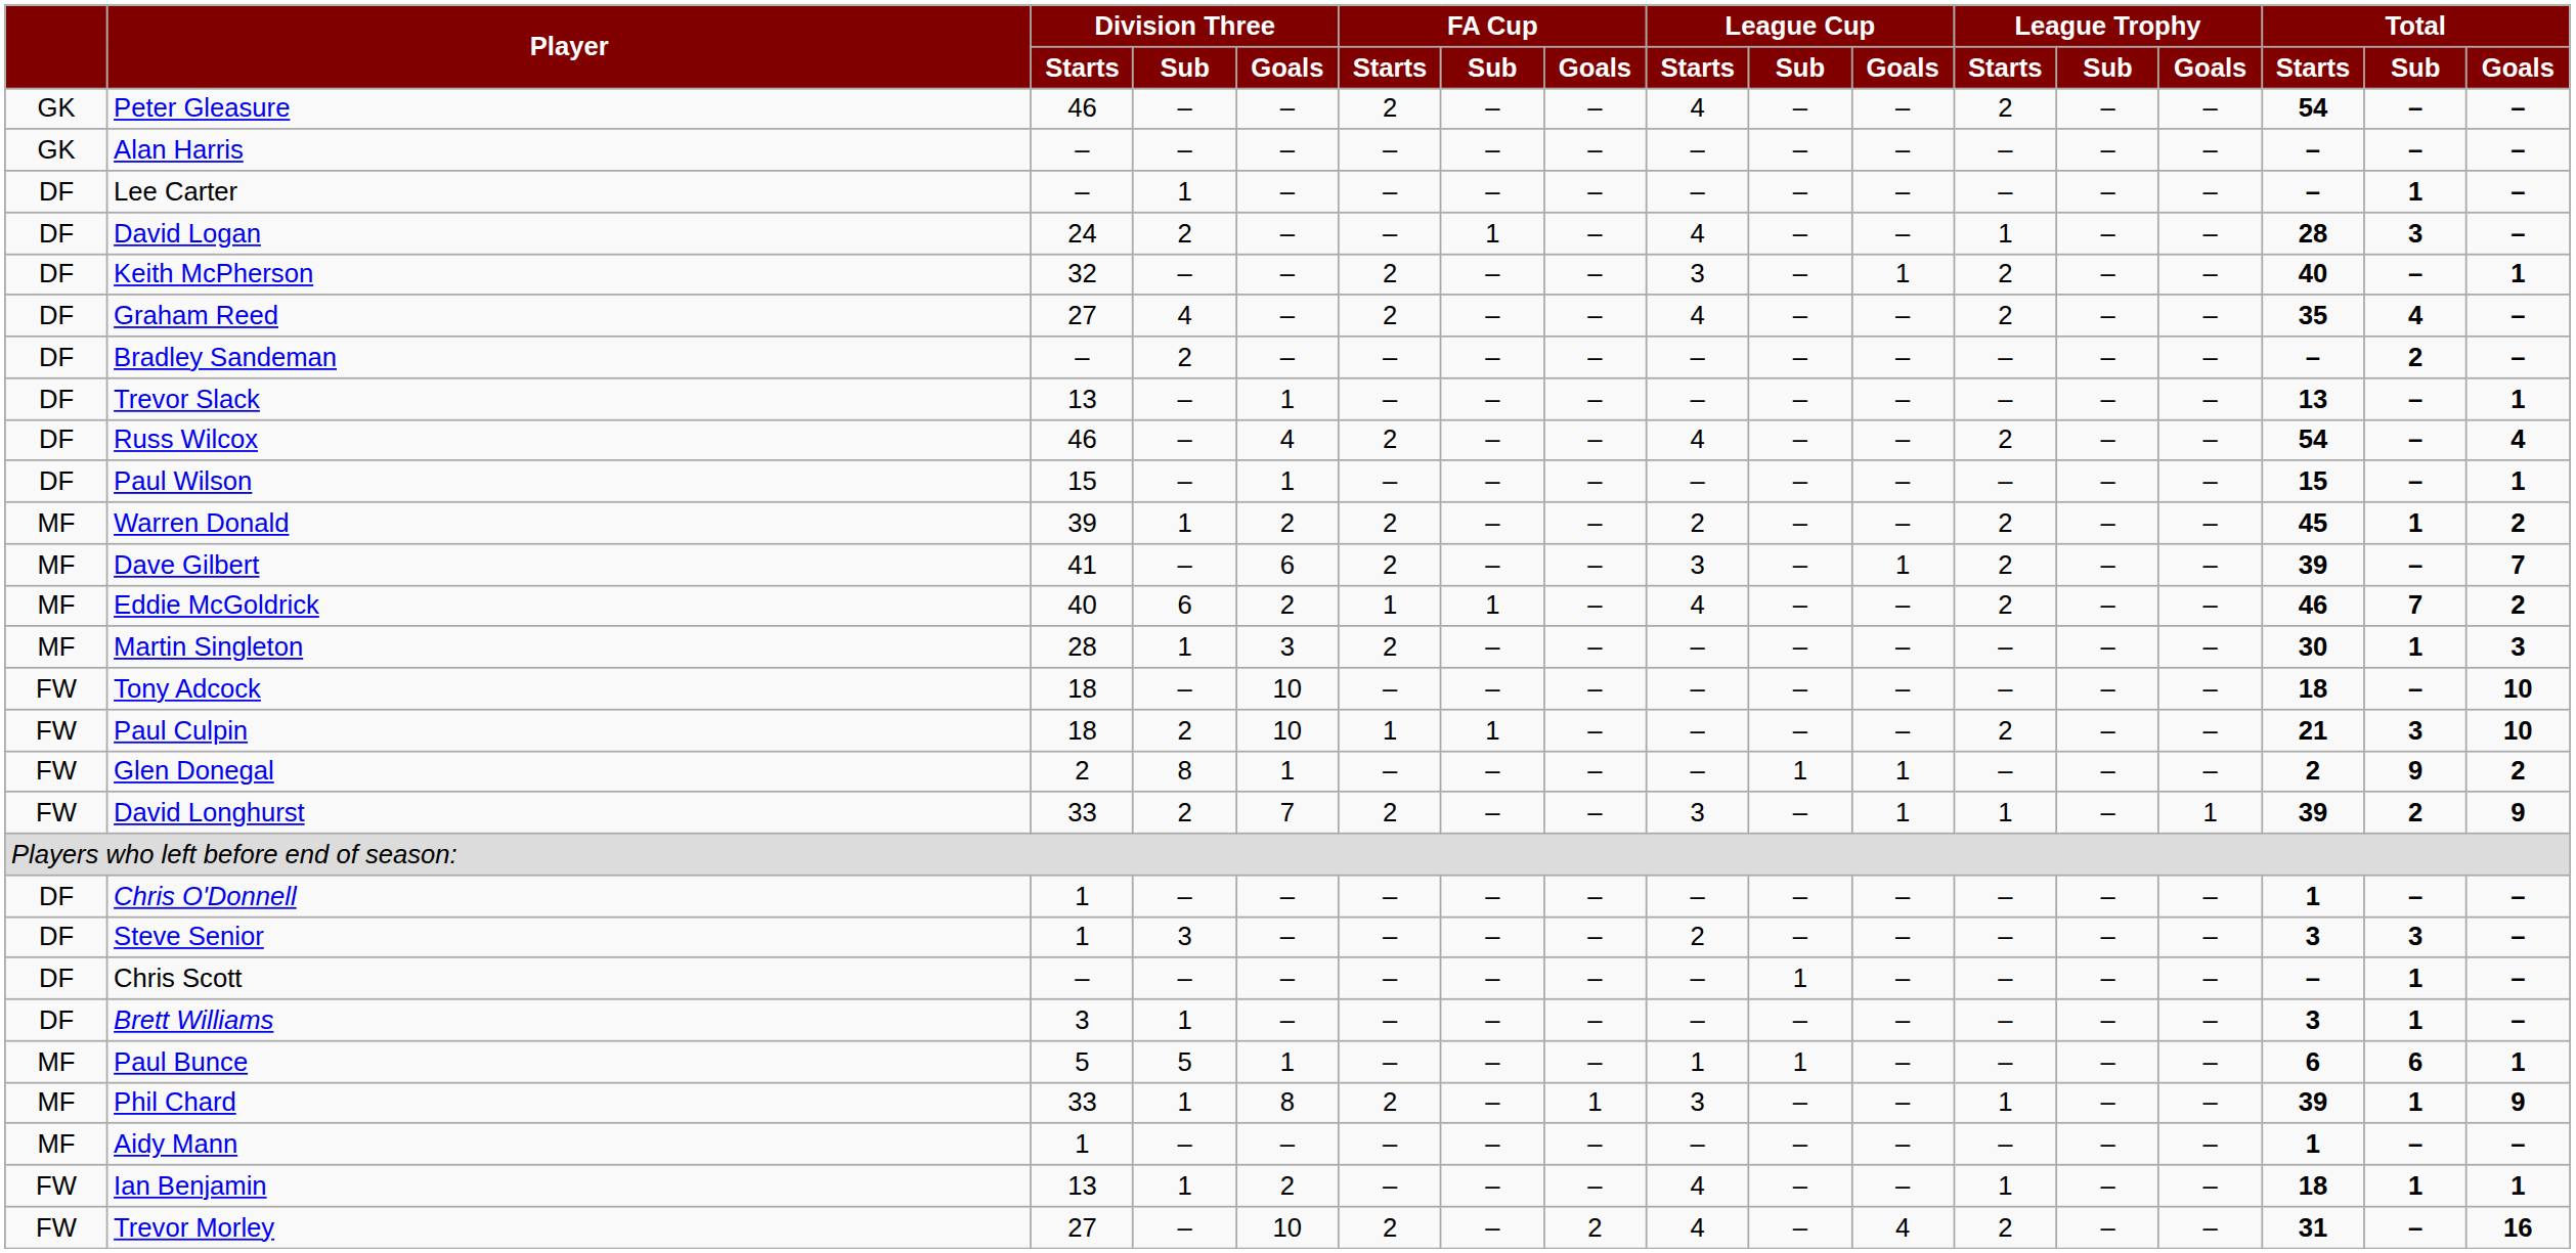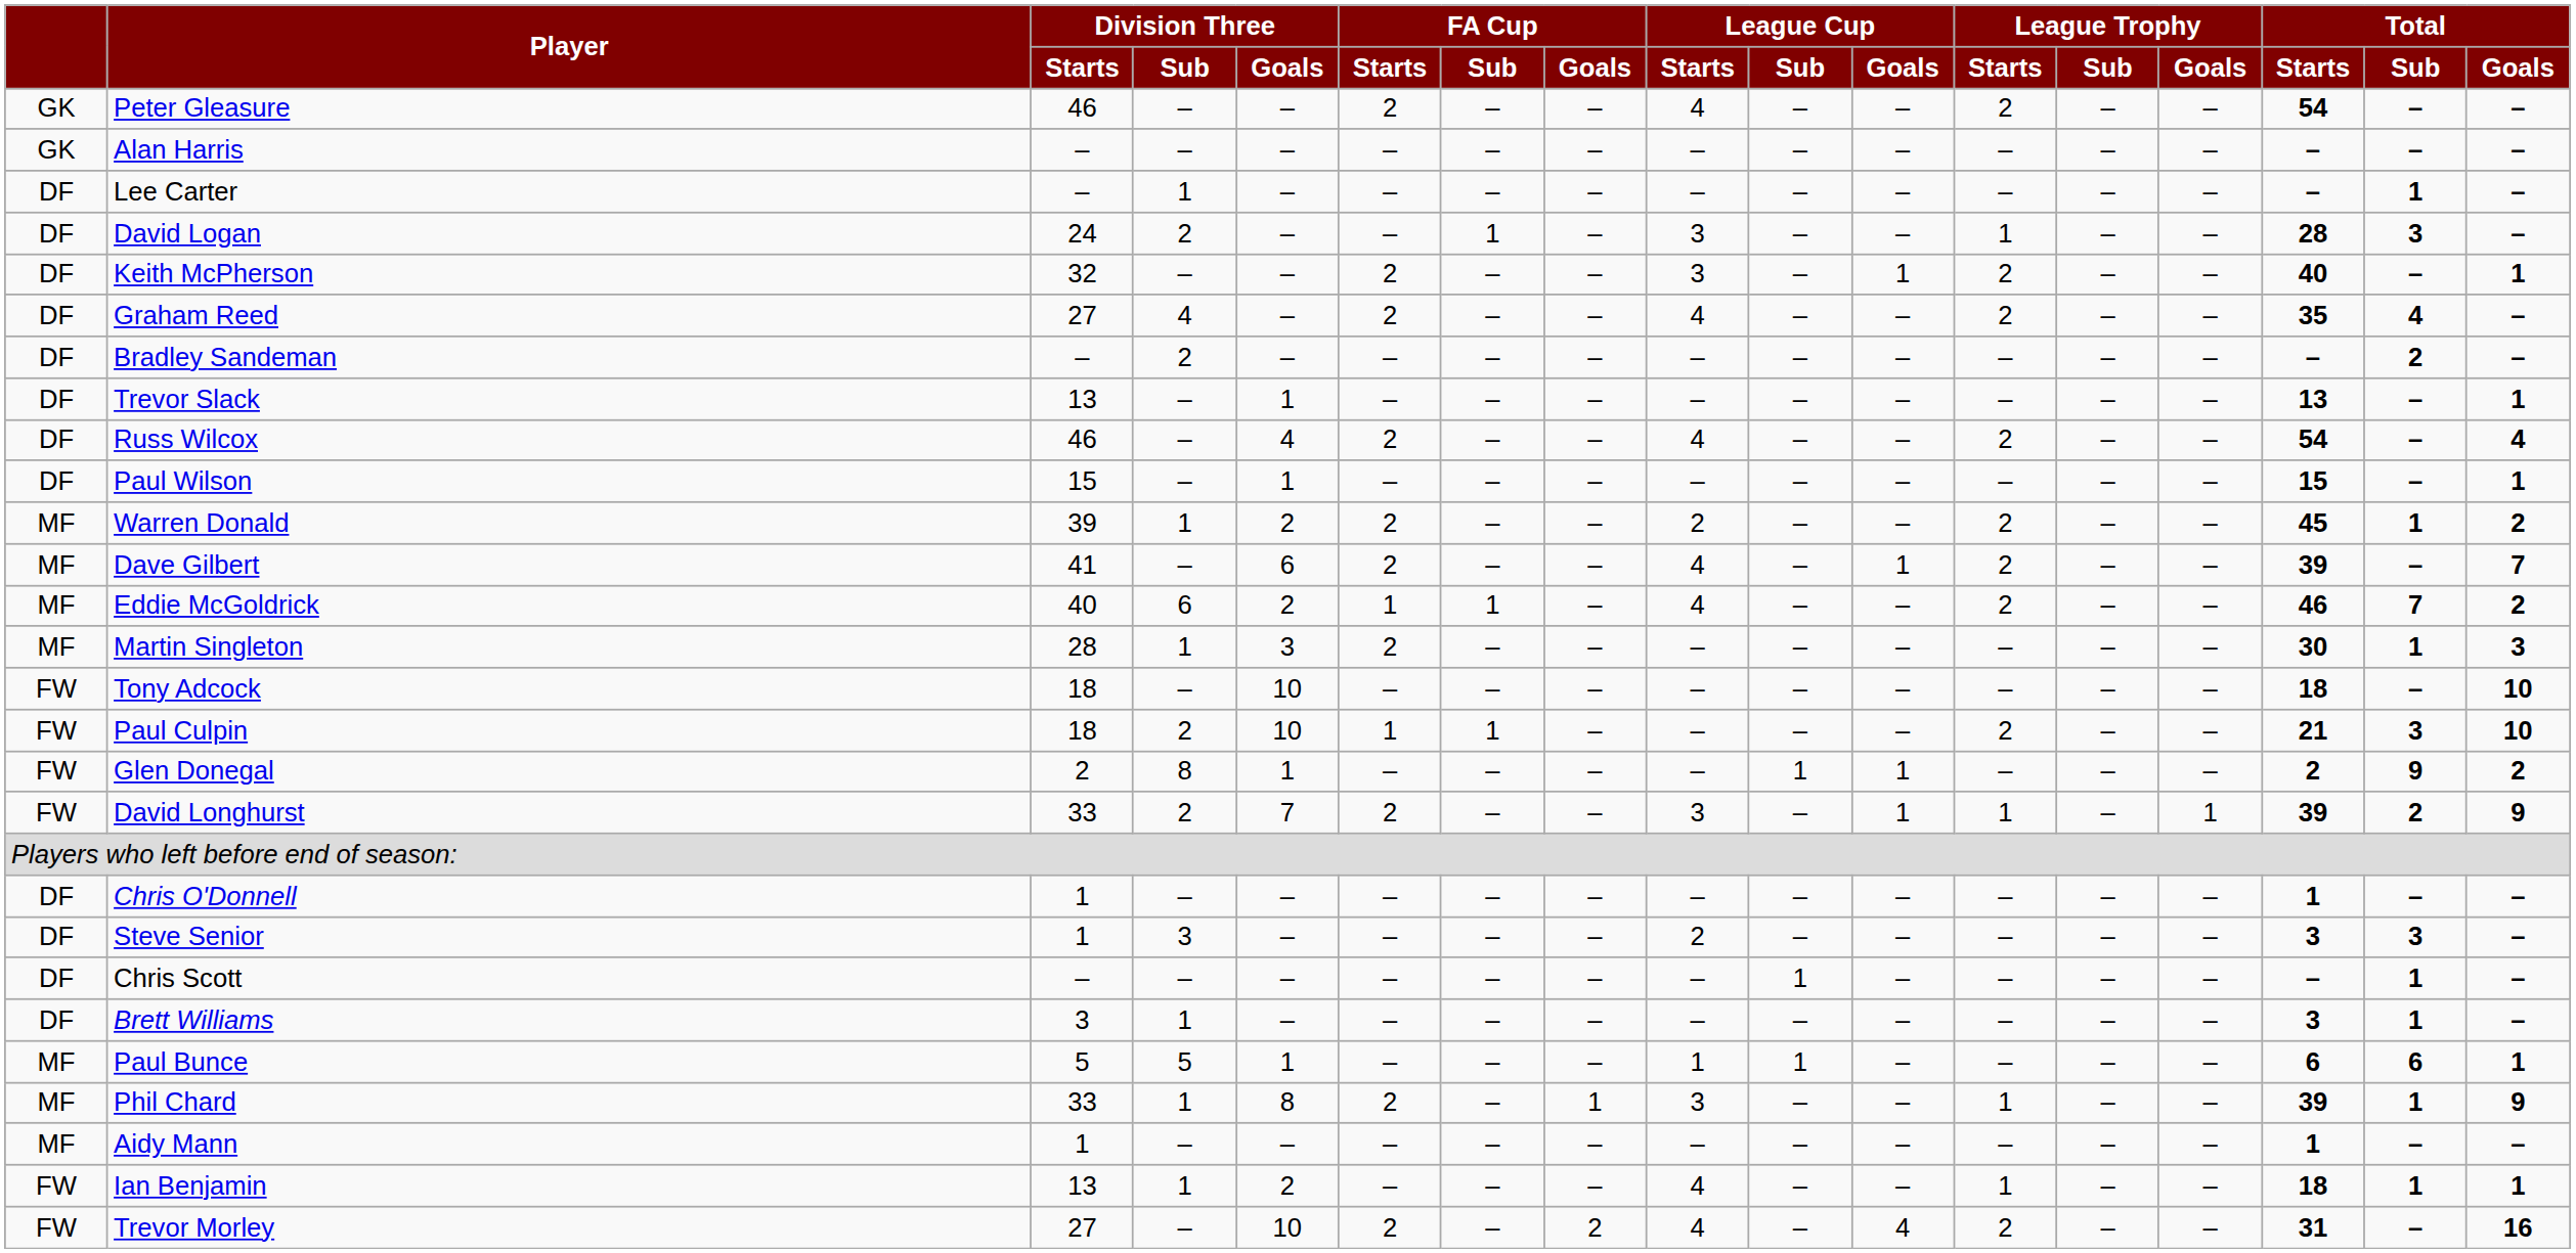David Logan | League Cup / Starts: 4 -> 3
Dave Gilbert | League Cup / Starts: 3 -> 4
